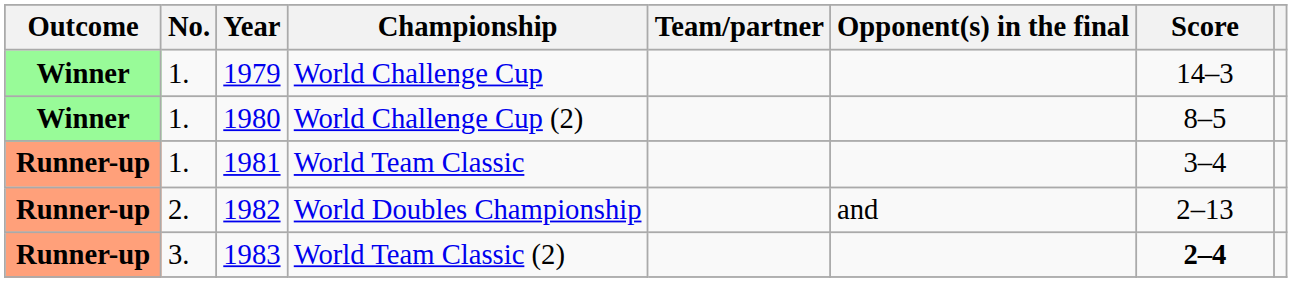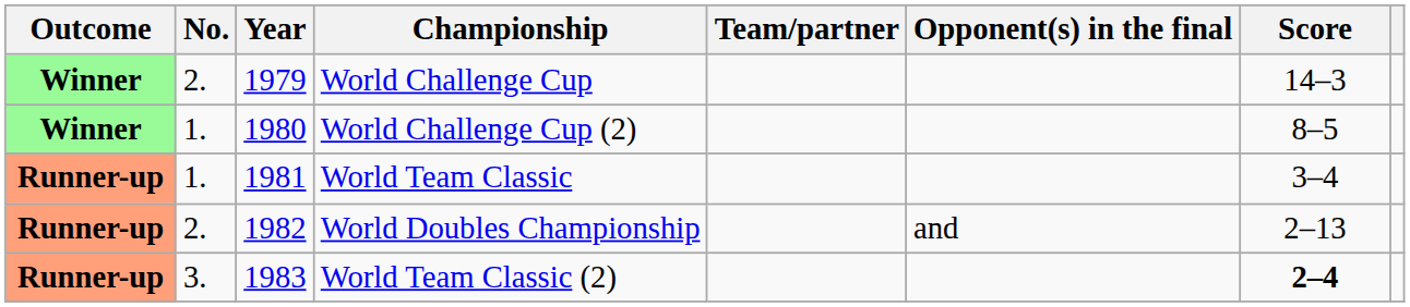World Challenge Cup | No.: 1. -> 2.
